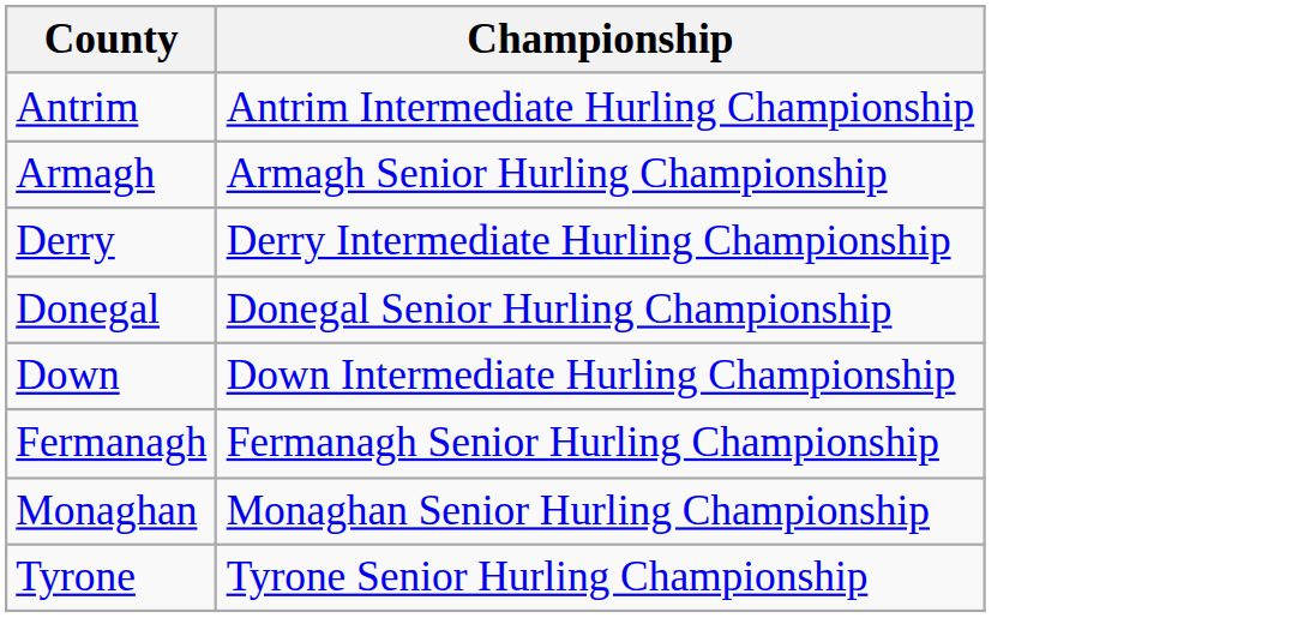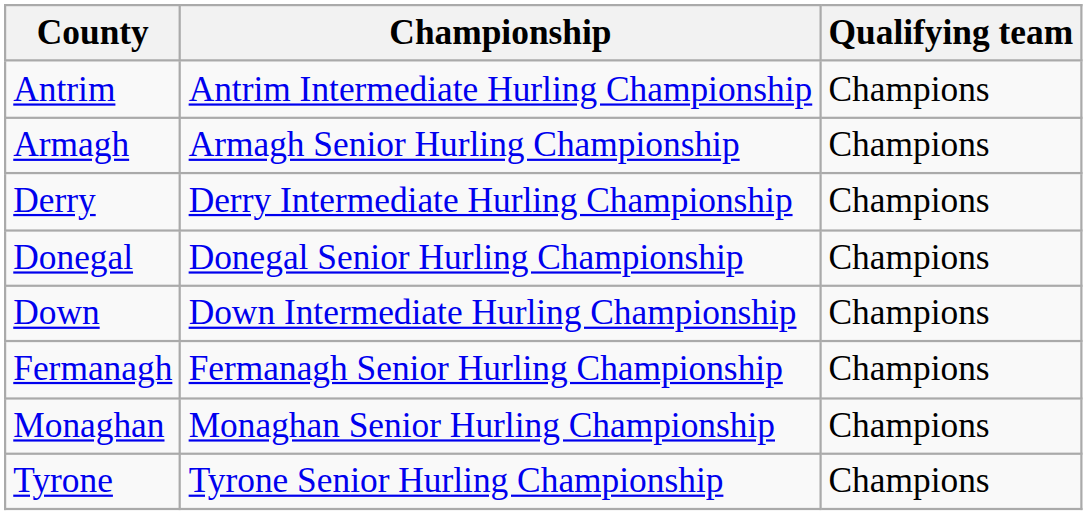+ column: Qualifying team | Champions | Champions | Champions | Champions | Champions | Champions | Champions | Champions
